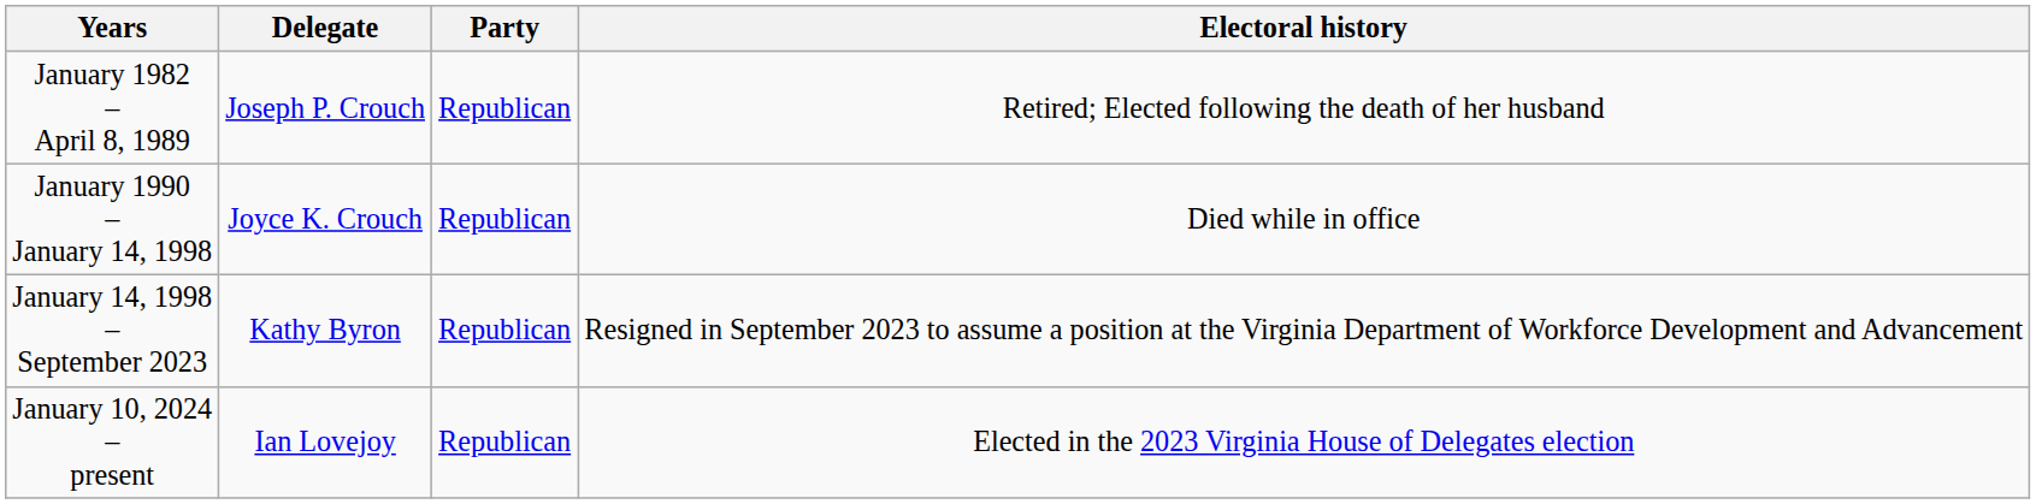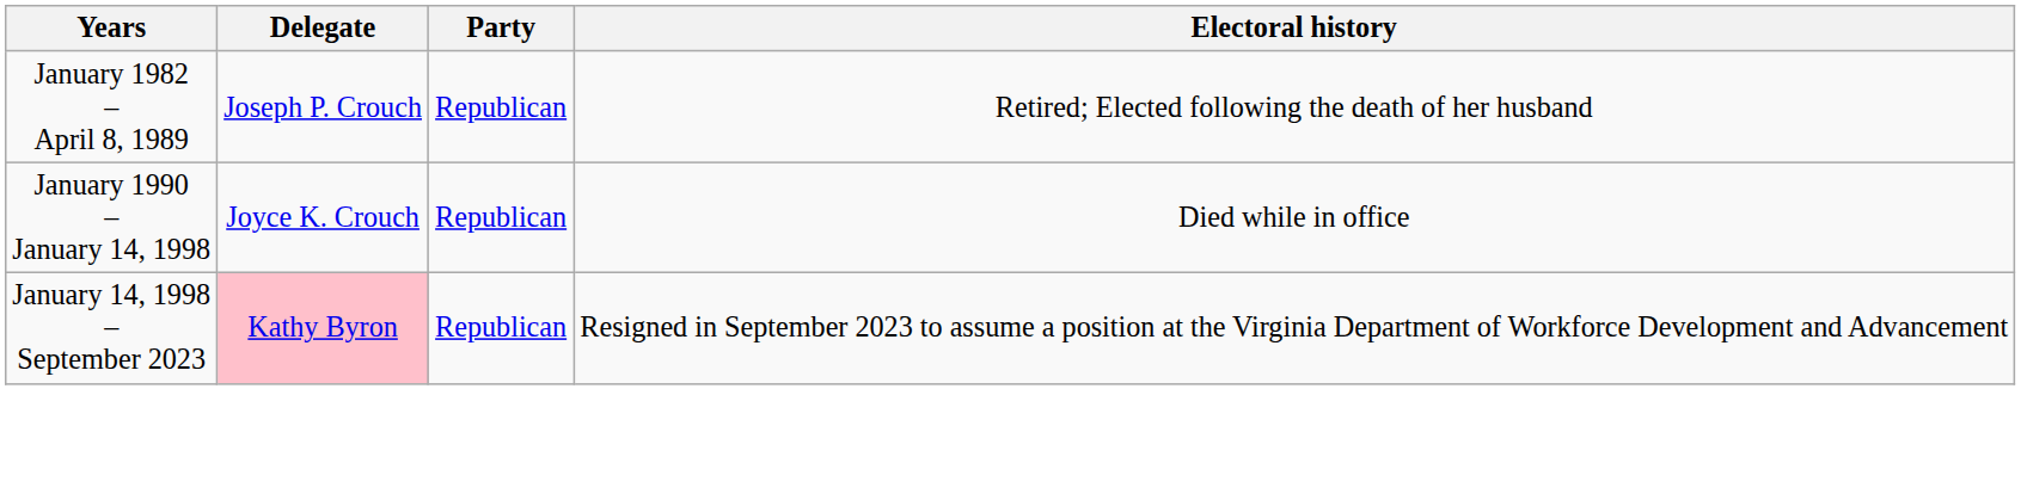January 14, 1998 – September 2023 | Delegate: no background -> pink background
- row: January 10, 2024 – present | Ian Lovejoy | Republican | Elected in the 2023 Virginia House of Delegates election
